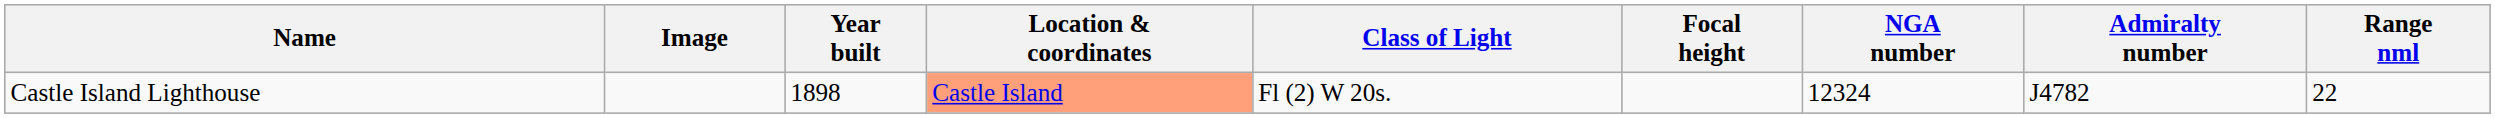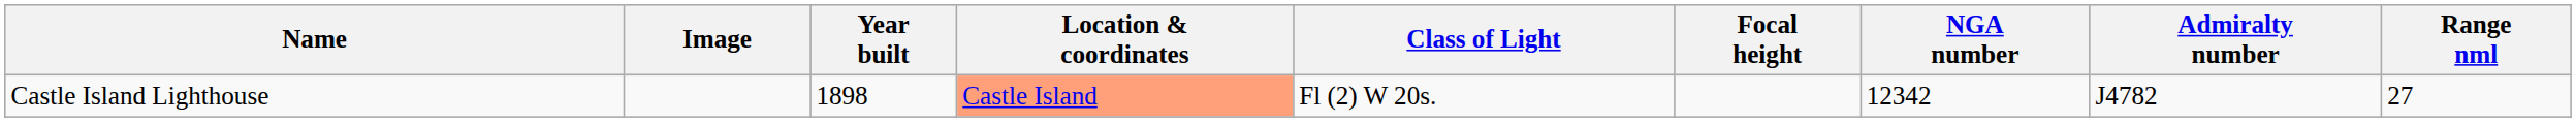Castle Island Lighthouse | NGA number: 12324 -> 12342
Castle Island Lighthouse | Range nml: 22 -> 27
